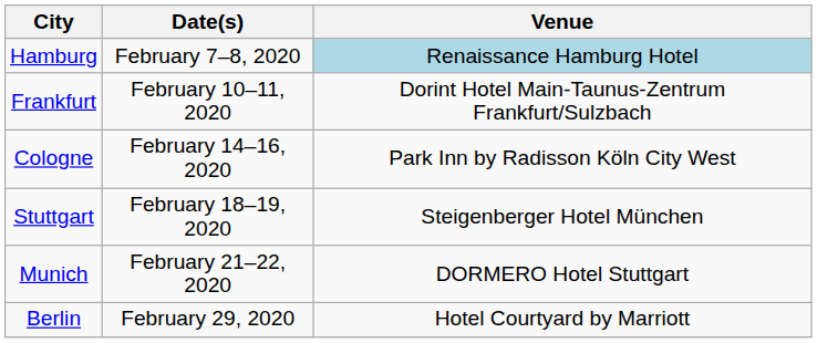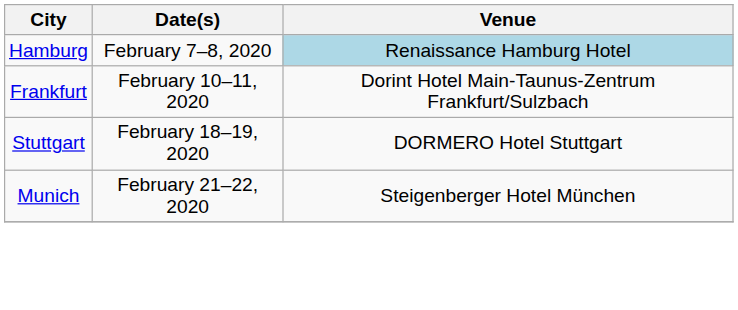- row: Cologne | February 14–16, 2020 | Park Inn by Radisson Köln City West
Stuttgart | Venue: Steigenberger Hotel München -> DORMERO Hotel Stuttgart
Munich | Venue: DORMERO Hotel Stuttgart -> Steigenberger Hotel München
- row: Berlin | February 29, 2020 | Hotel Courtyard by Marriott
